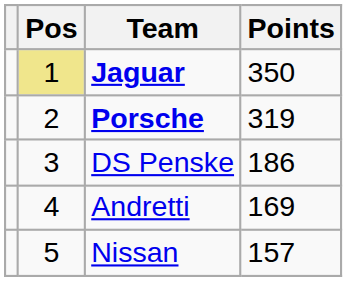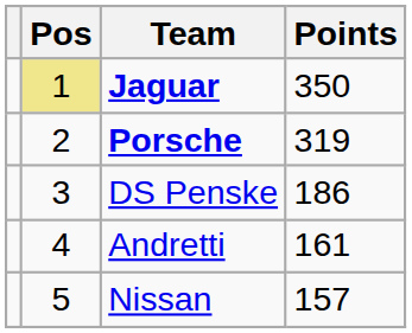Andretti | Points: 169 -> 161
